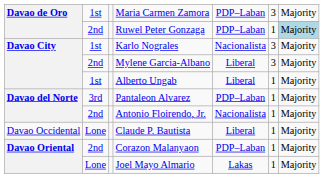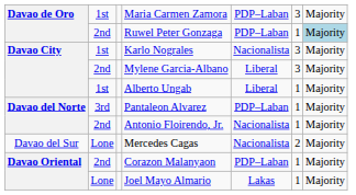+ row: Davao del Sur | Lone | Mercedes Cagas | Nacionalista | 2 | Majority
- row: Davao Occidental | Lone | Claude P. Bautista | Liberal | 1 | Majority
